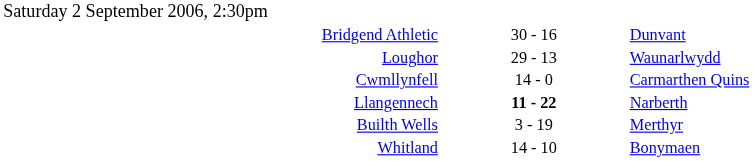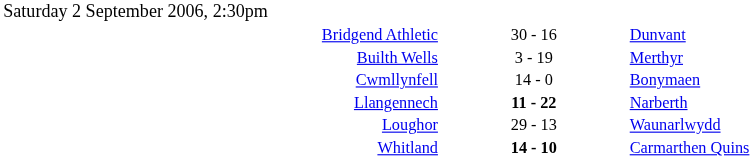rows swapped: Builth Wells <-> Loughor
Cwmllynfell | column 3: Carmarthen Quins -> Bonymaen
Whitland | column 2: normal -> bold
Whitland | column 3: Bonymaen -> Carmarthen Quins
